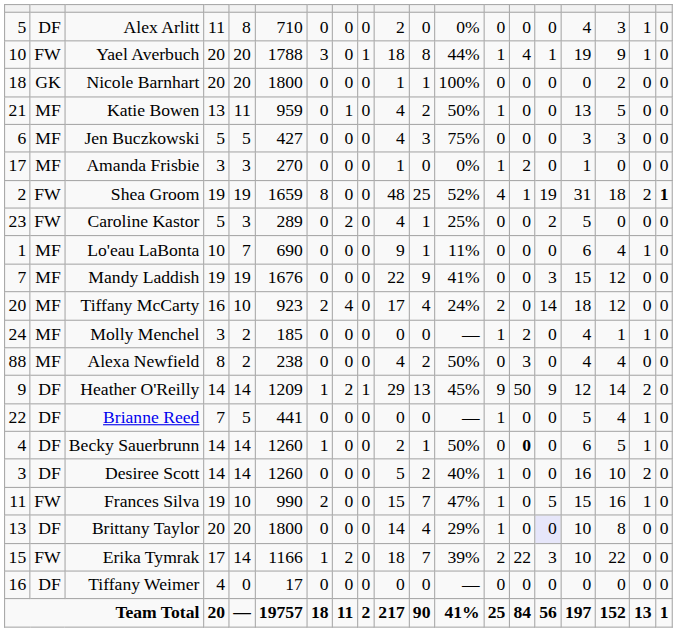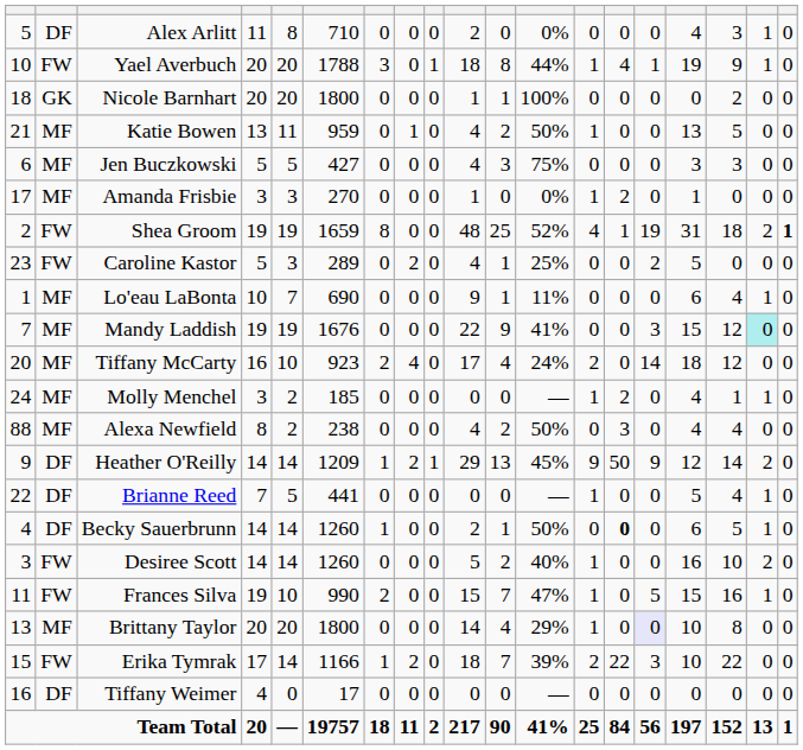Mandy Laddish | column 18: no background -> paleturquoise background
Desiree Scott | column 2: DF -> FW
Brittany Taylor | column 2: DF -> MF
